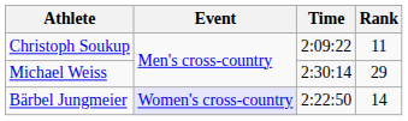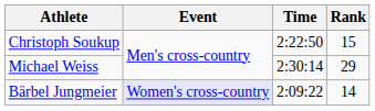Christoph Soukup | Time: 2:09:22 -> 2:22:50
Christoph Soukup | Rank: 11 -> 15
Bärbel Jungmeier | Time: 2:22:50 -> 2:09:22
